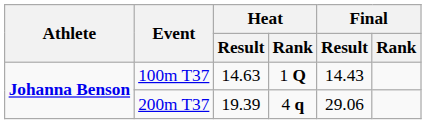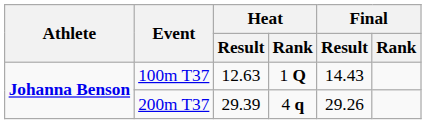100m T37 | Heat / Result: 14.63 -> 12.63
200m T37 | Heat / Result: 19.39 -> 29.39
200m T37 | Final / Result: 29.06 -> 29.26
